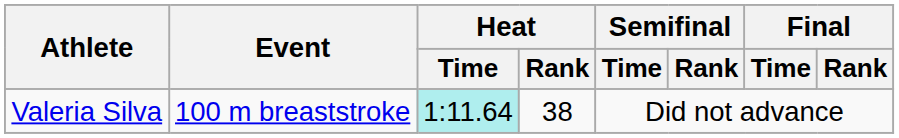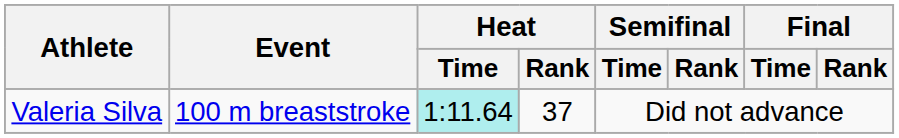Valeria Silva | Heat / Rank: 38 -> 37
